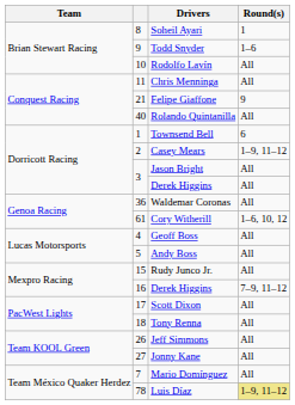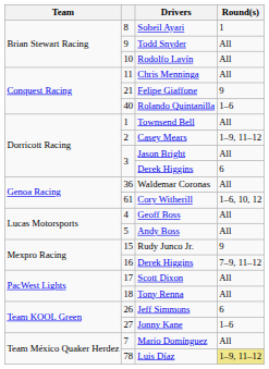Todd Snyder | Round(s): 1–6 -> All
Rolando Quintanilla | Round(s): All -> 1–6
Townsend Bell | Round(s): 6 -> All
3 / Derek Higgins | Round(s): All -> 6
Rudy Junco Jr. | Round(s): All -> 9
Jeff Simmons | Round(s): All -> 6
Jonny Kane | Round(s): All -> 1–6
